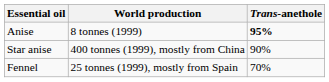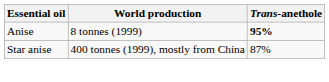Star anise | Trans-anethole: 90% -> 87%
- row: Fennel | 25 tonnes (1999), mostly from Spain | 70%
